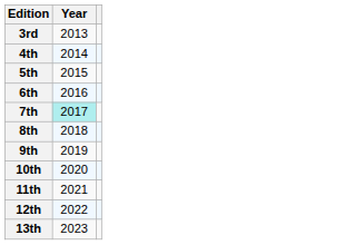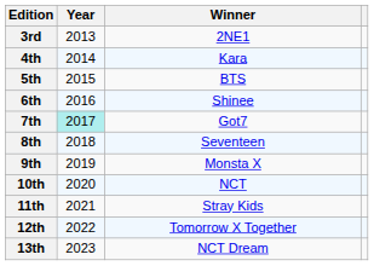+ column: Winner | 2NE1 | Kara | BTS | Shinee | Got7 | Seventeen | Monsta X | NCT | Stray Kids | Tomorrow X Together | NCT Dream
